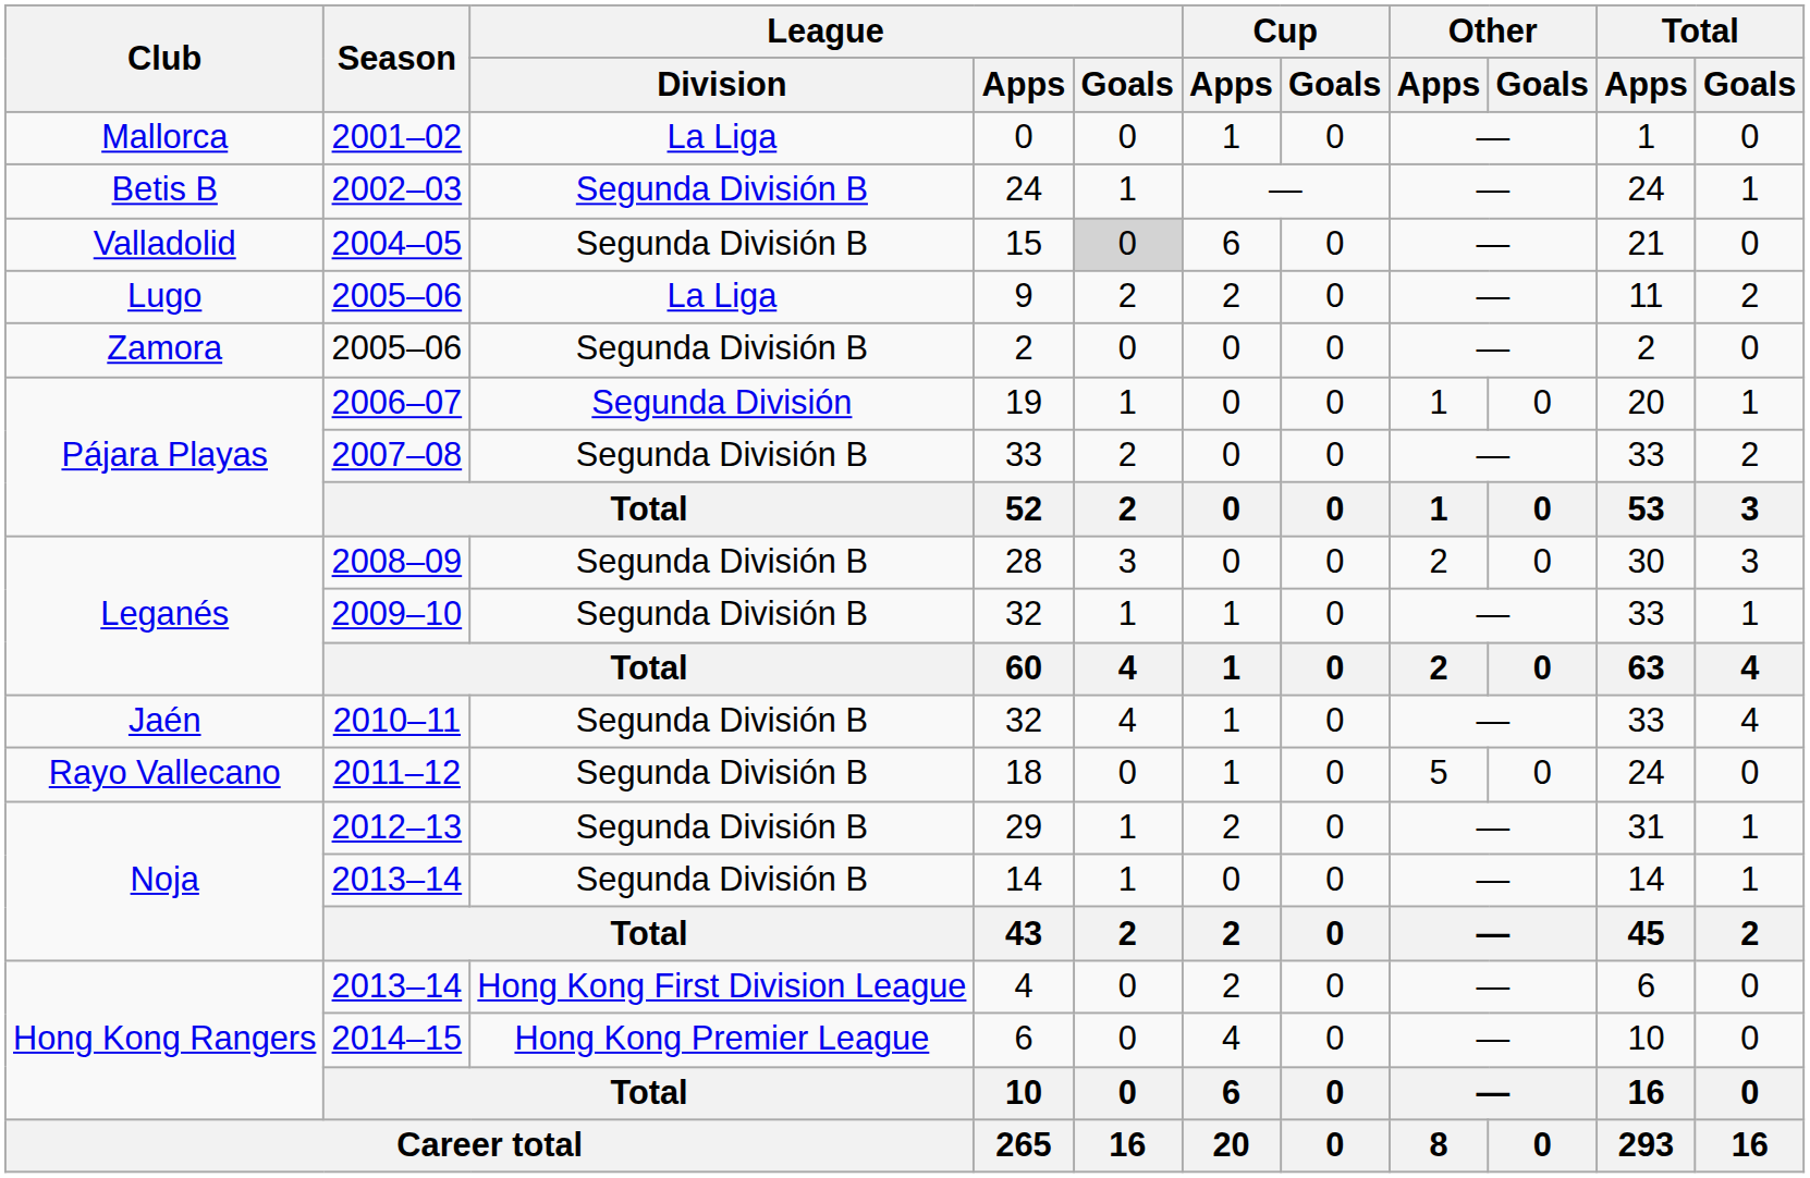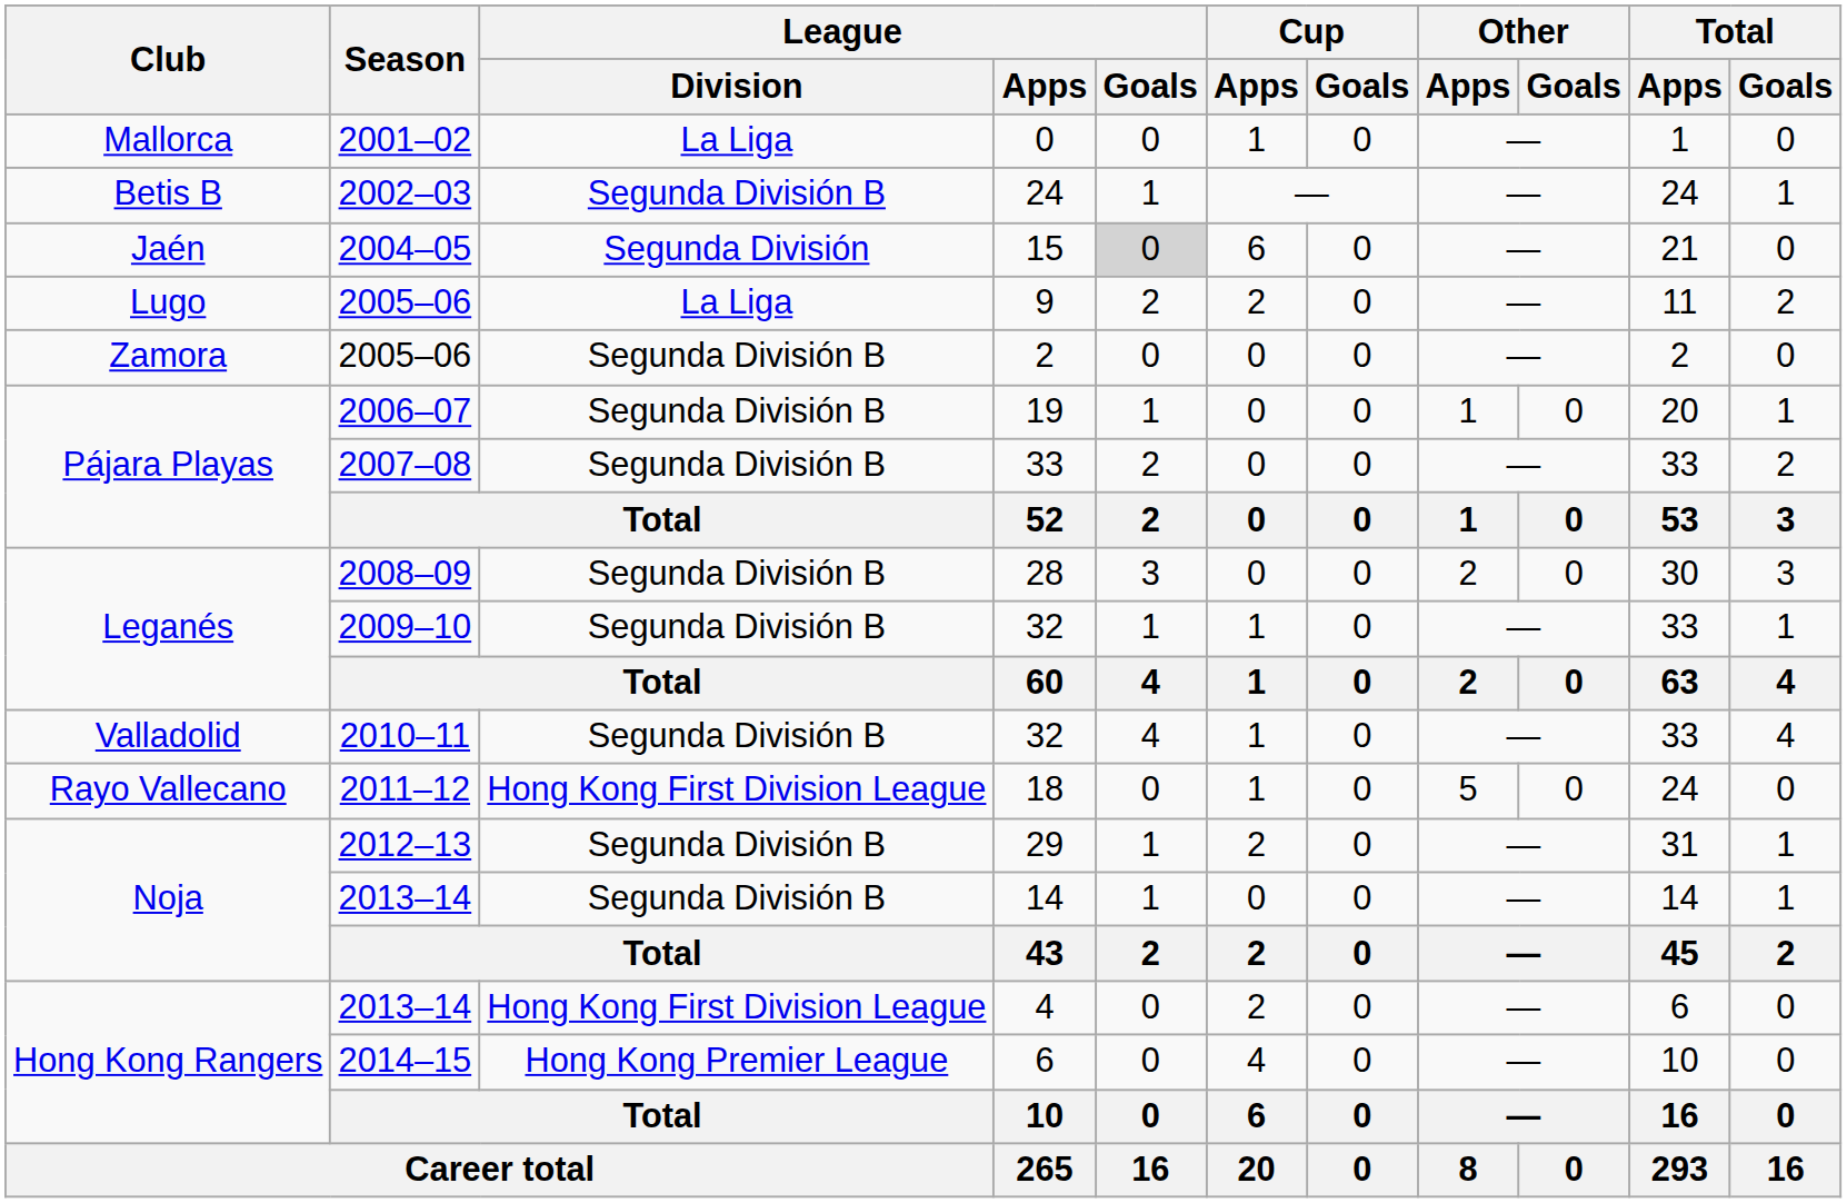15 | Club: Valladolid -> Jaén
15 | League / Division: Segunda División B -> Segunda División
19 | League / Division: Segunda División -> Segunda División B
2010–11 / 32 | Club: Jaén -> Valladolid
18 | League / Division: Segunda División B -> Hong Kong First Division League
